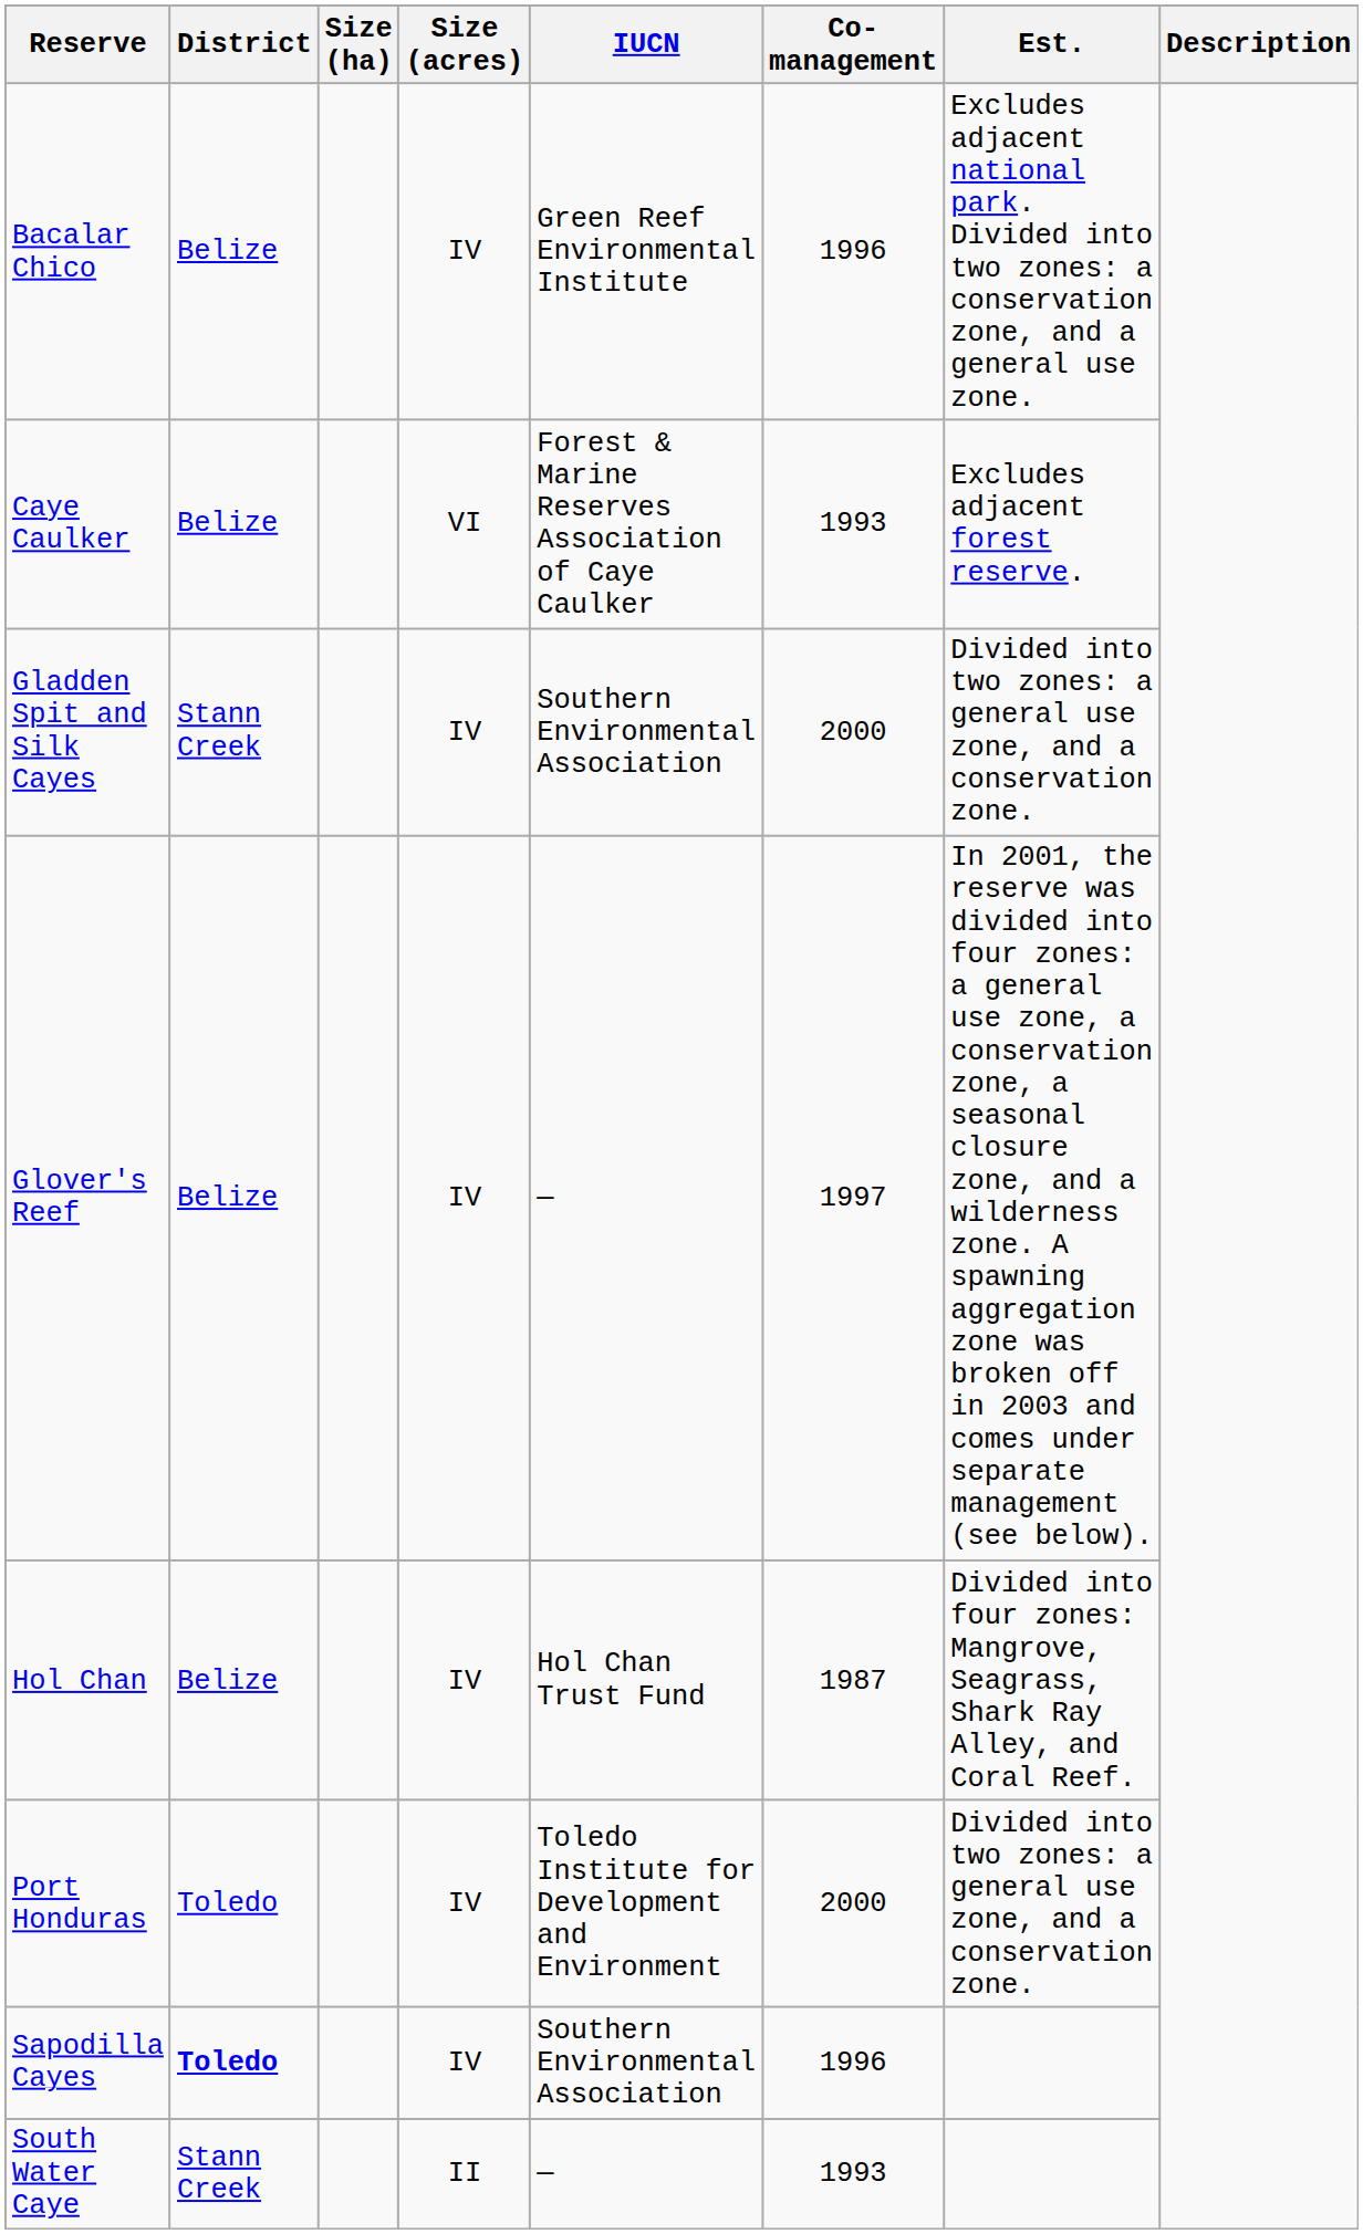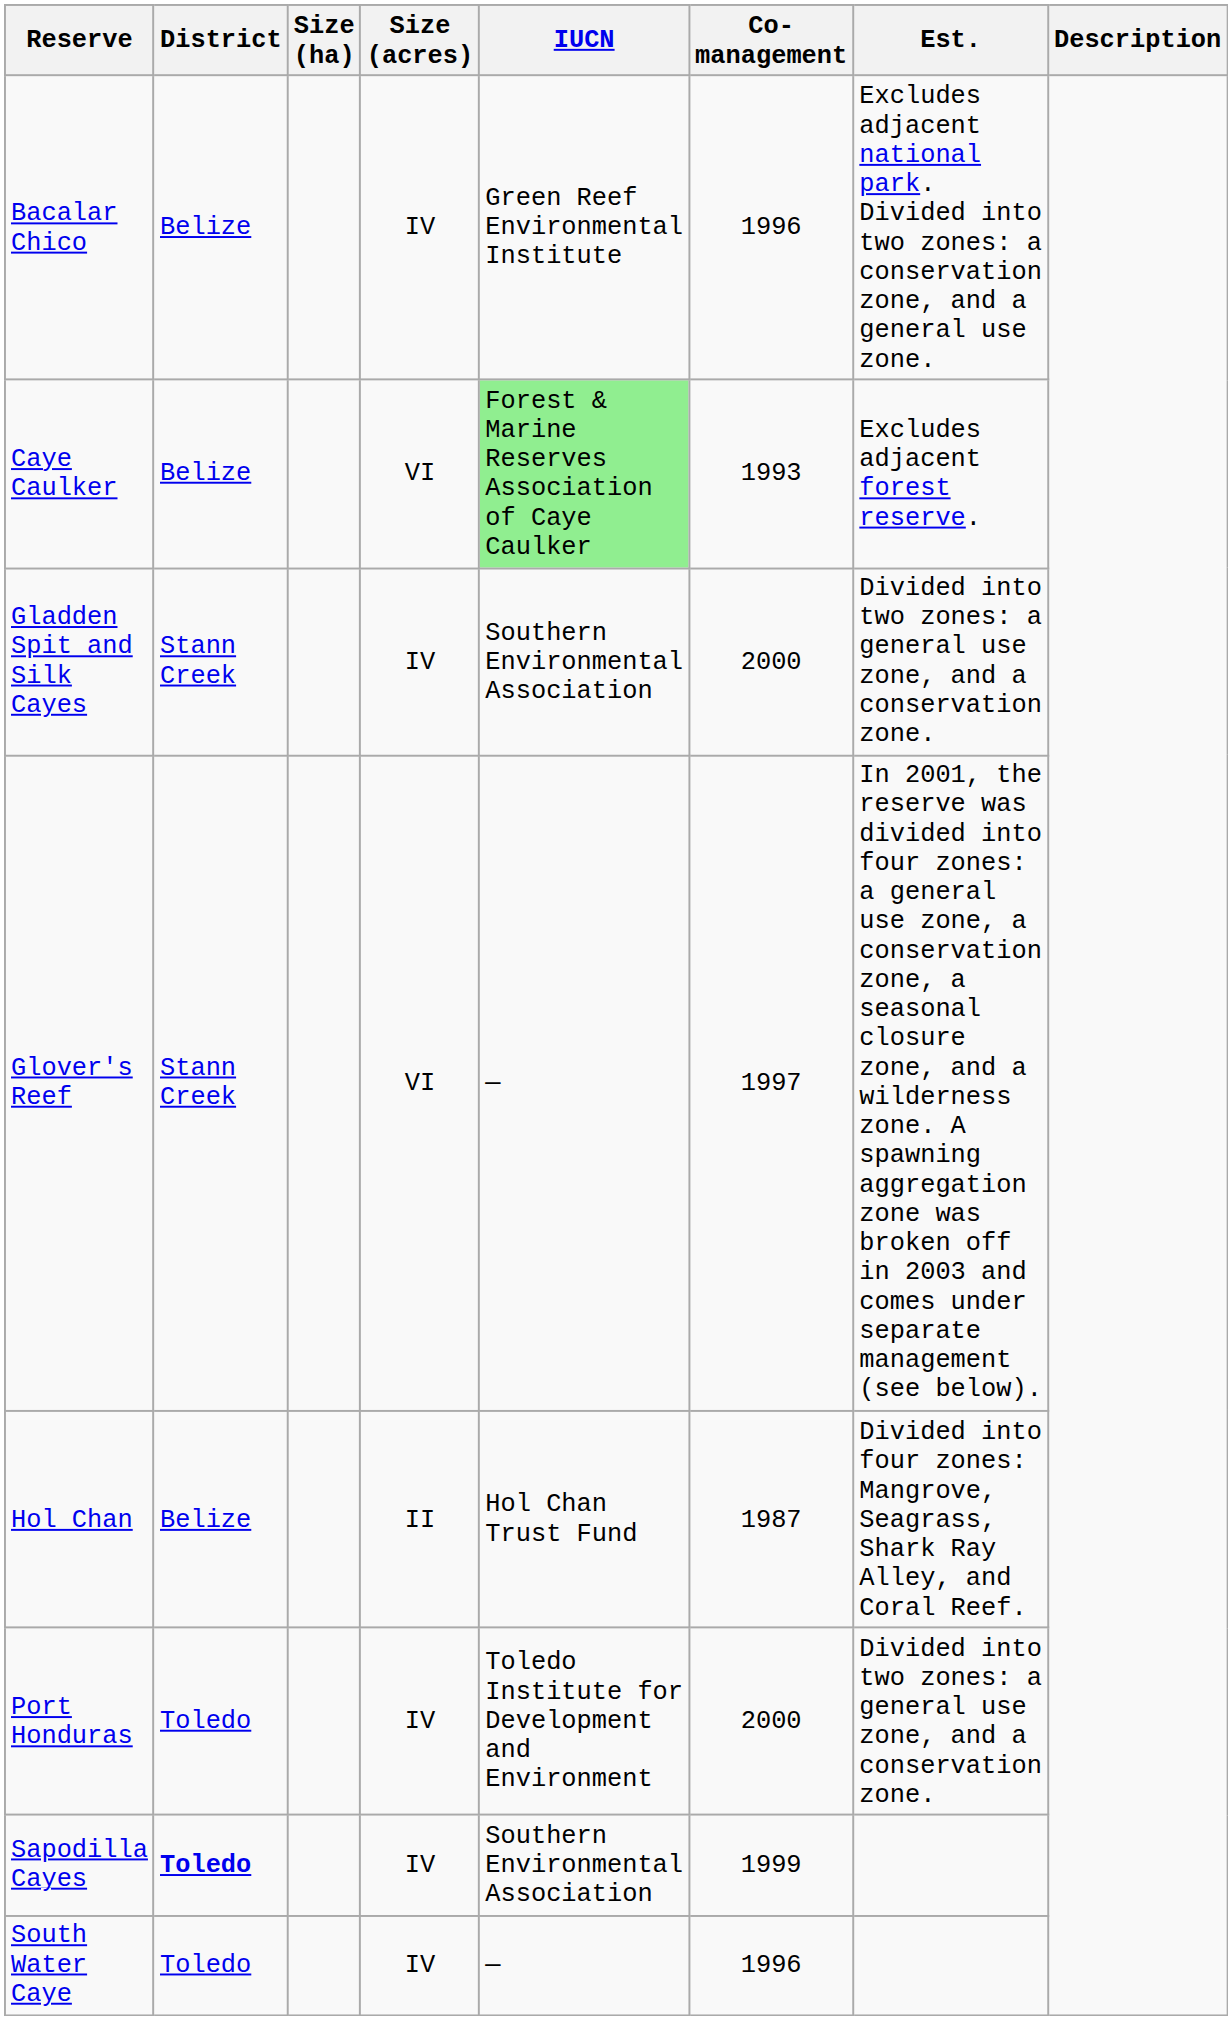Caye Caulker | IUCN: no background -> lightgreen background
Glover's Reef | District: Belize -> Stann Creek
Glover's Reef | Size (acres): IV -> VI
Hol Chan | Size (acres): IV -> II
Sapodilla Cayes | Co-management: 1996 -> 1999
South Water Caye | District: Stann Creek -> Toledo
South Water Caye | Size (acres): II -> IV
South Water Caye | Co-management: 1993 -> 1996
